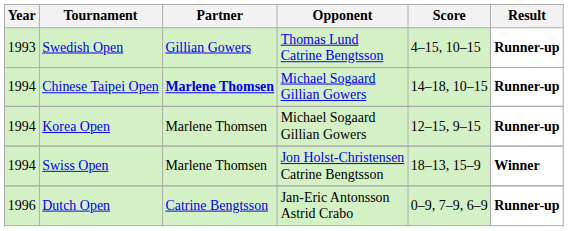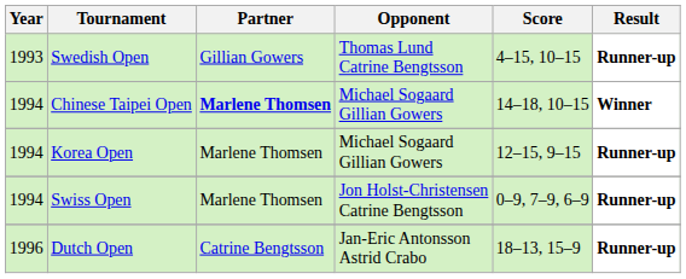Chinese Taipei Open | Result: Runner-up -> Winner
Swiss Open | Score: 18–13, 15–9 -> 0–9, 7–9, 6–9
Swiss Open | Result: Winner -> Runner-up
Dutch Open | Score: 0–9, 7–9, 6–9 -> 18–13, 15–9
